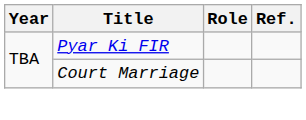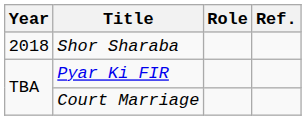+ row: 2018 | Shor Sharaba
